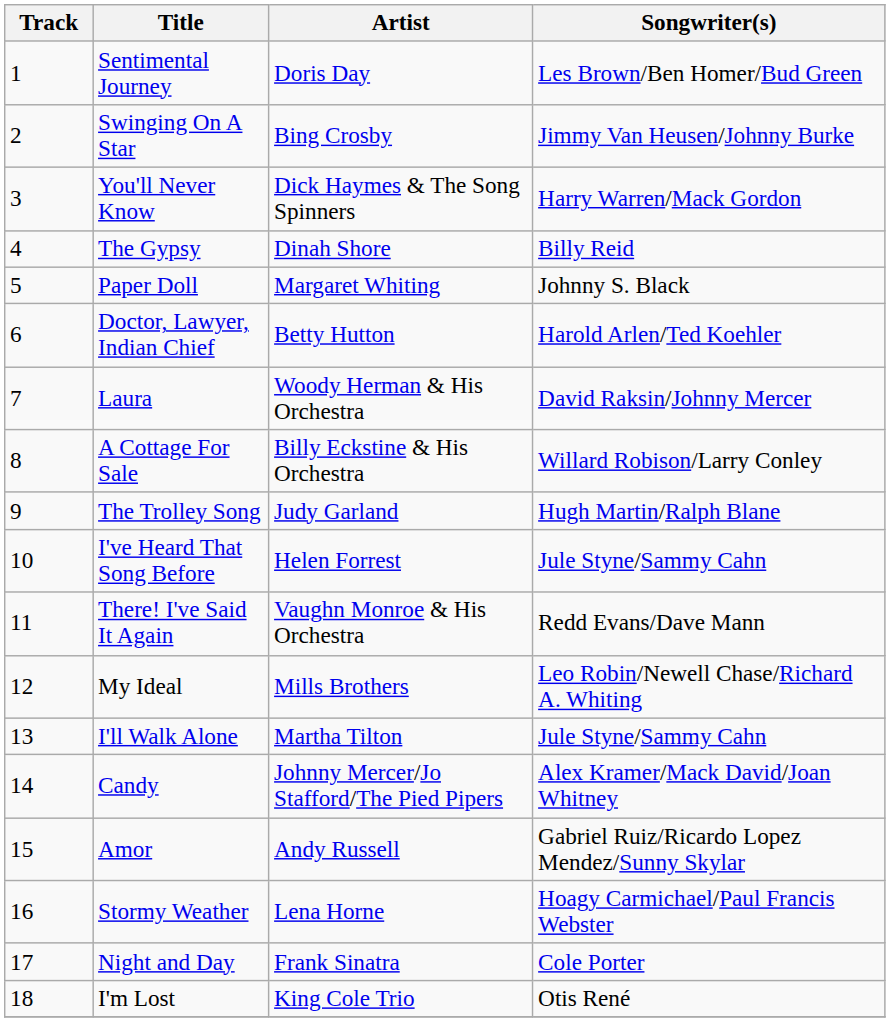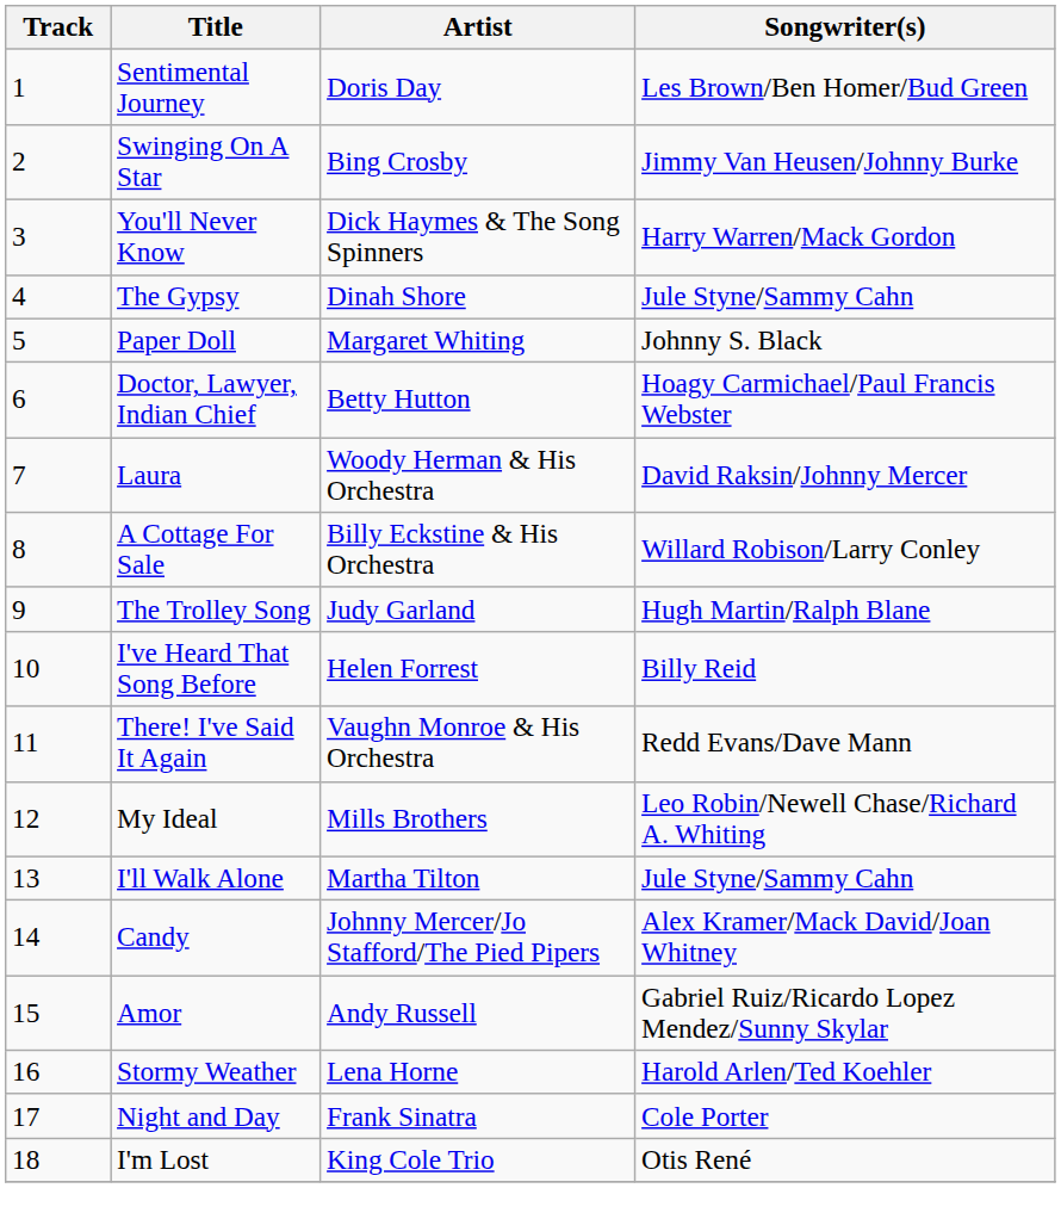The Gypsy | Songwriter(s): Billy Reid -> Jule Styne/Sammy Cahn
Doctor, Lawyer, Indian Chief | Songwriter(s): Harold Arlen/Ted Koehler -> Hoagy Carmichael/Paul Francis Webster
I've Heard That Song Before | Songwriter(s): Jule Styne/Sammy Cahn -> Billy Reid
Stormy Weather | Songwriter(s): Hoagy Carmichael/Paul Francis Webster -> Harold Arlen/Ted Koehler
